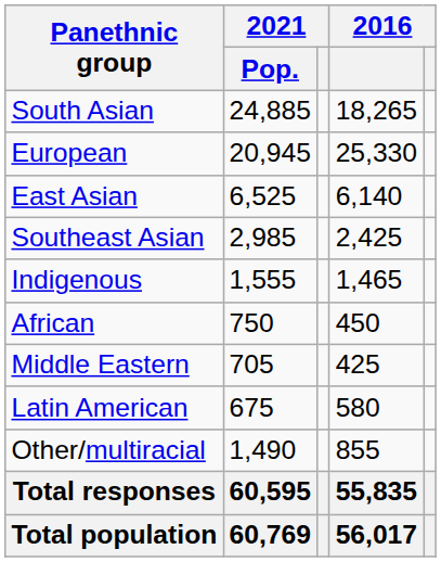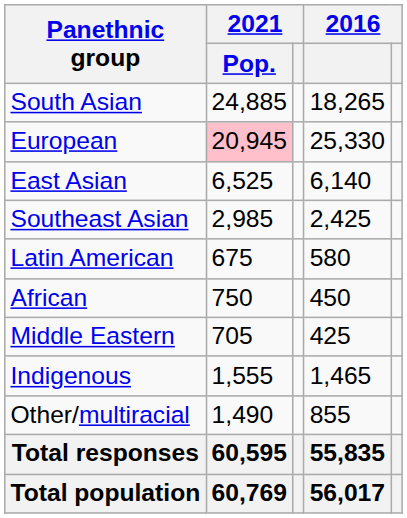European | 2021 / Pop.: no background -> pink background
rows swapped: Indigenous <-> Latin American
